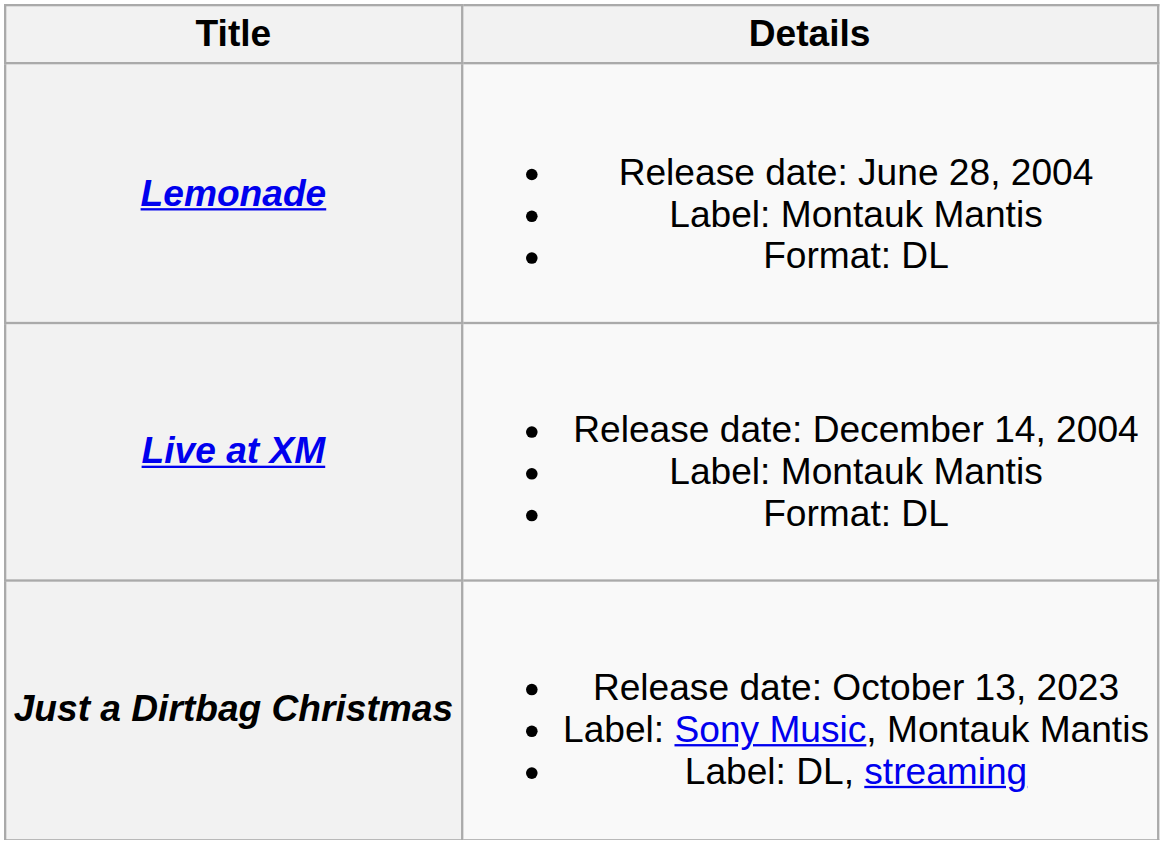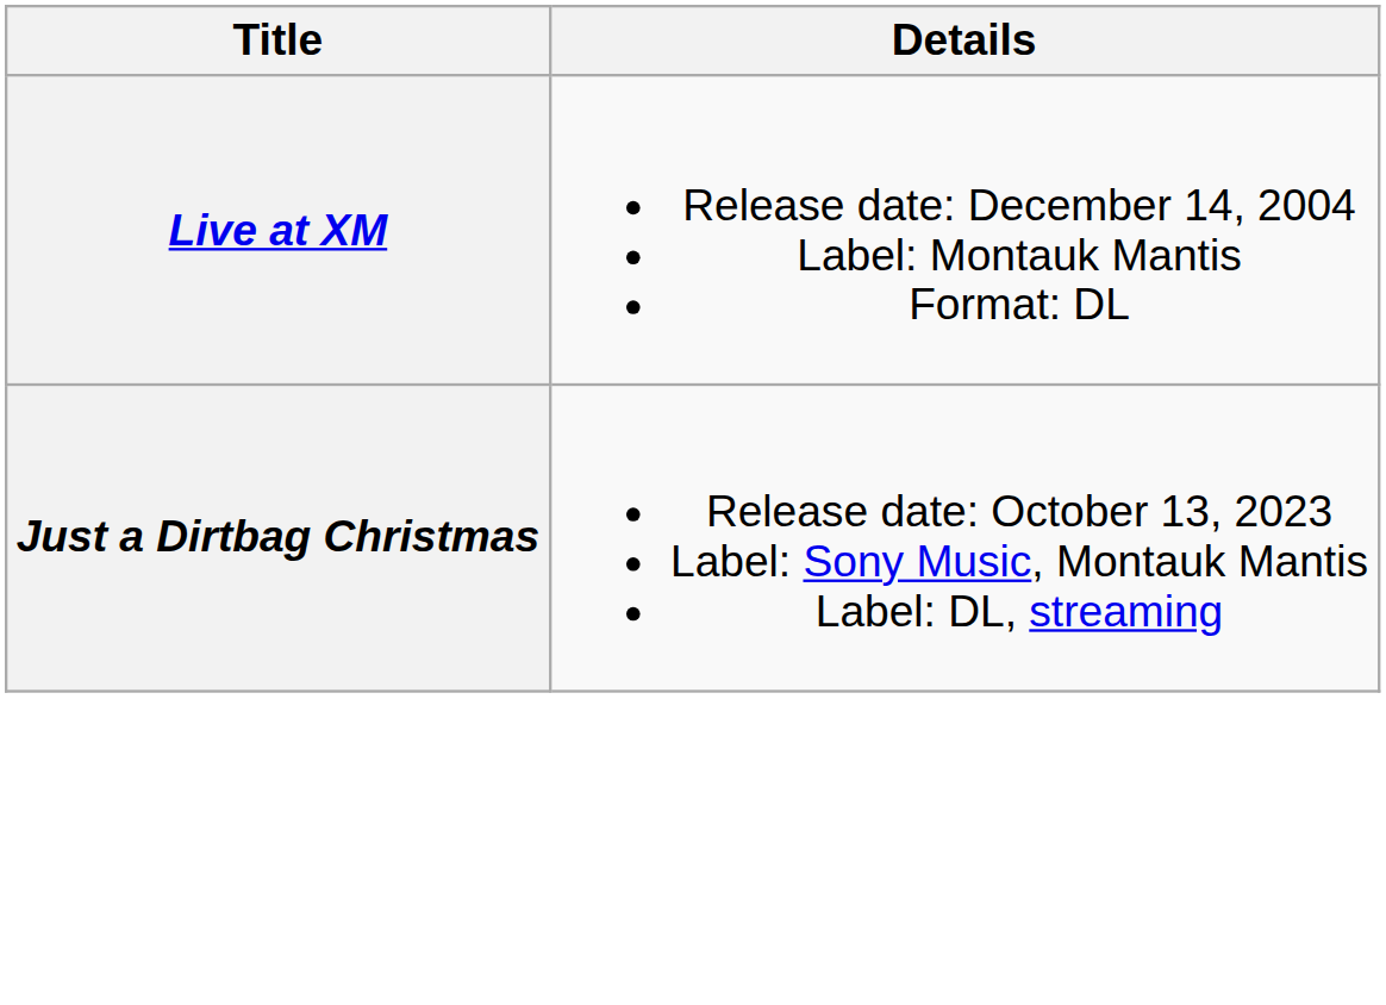- row: Lemonade | Release date: June 28, 2004 Label: Montauk Mantis Format: DL
